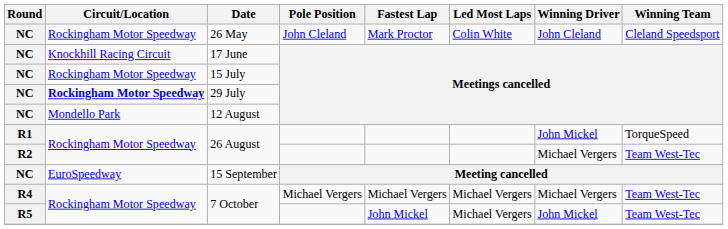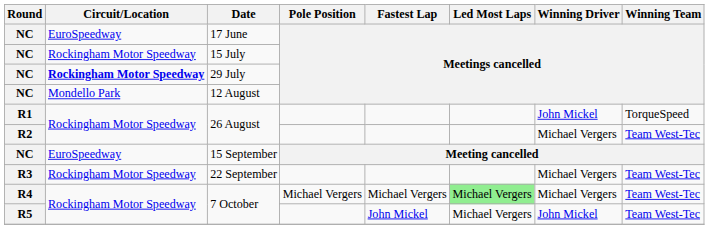- row: NC | Rockingham Motor Speedway | 26 May | John Cleland | Mark Proctor | Colin White | John Cleland | Cleland Speedsport
17 June | Circuit/Location: Knockhill Racing Circuit -> EuroSpeedway
+ row: R3 | Rockingham Motor Speedway | 22 September | Michael Vergers | Team West-Tec
R4 / 7 October | Led Most Laps: no background -> lightgreen background
